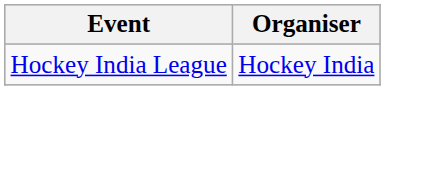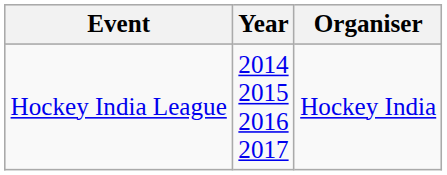+ column: Year | 2014 2015 2016 2017
